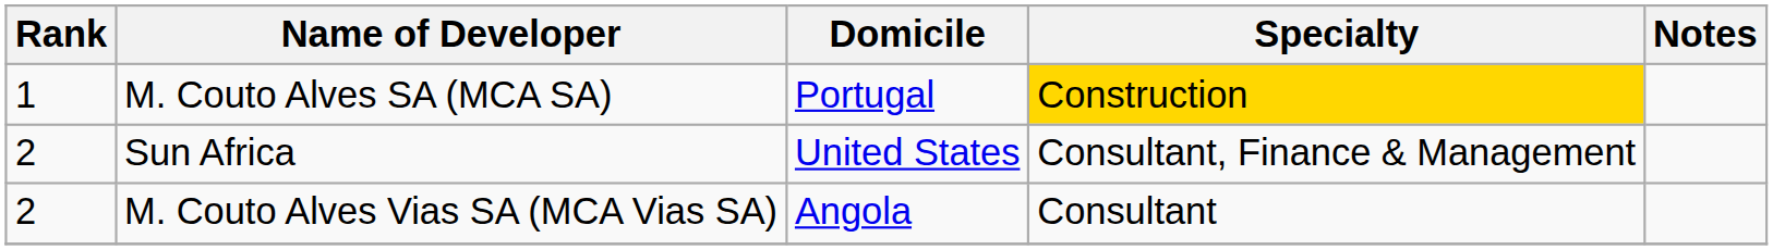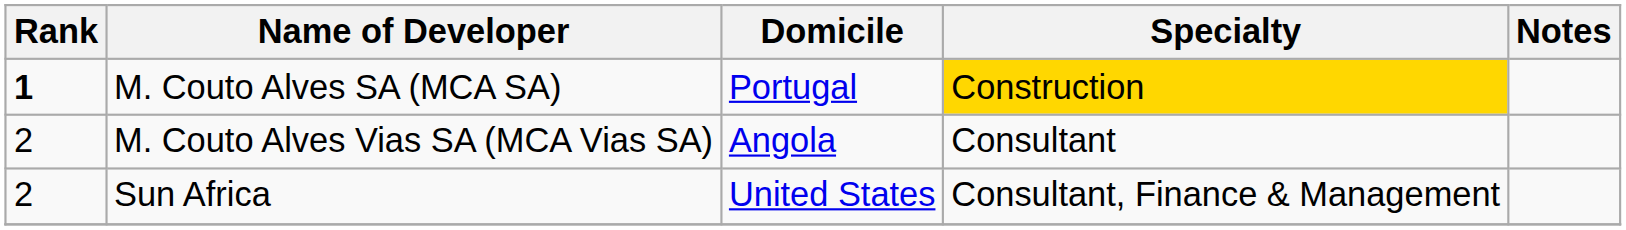M. Couto Alves SA (MCA SA) | Rank: normal -> bold
rows swapped: M. Couto Alves Vias SA (MCA Vias SA) <-> Sun Africa
